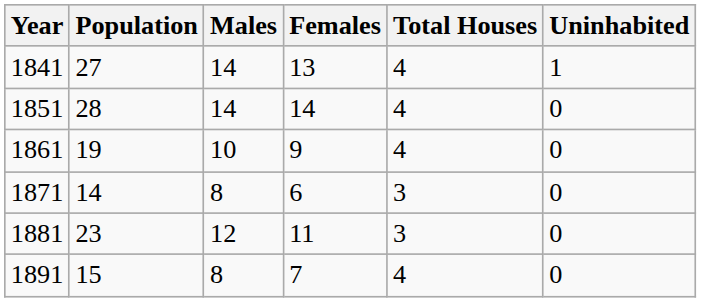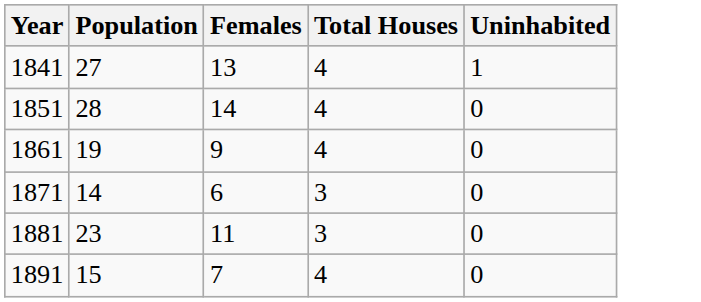- column: Males | 14 | 14 | 10 | 8 | 12 | 8
